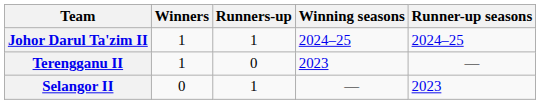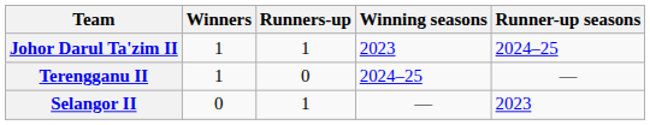Johor Darul Ta'zim II | Winning seasons: 2024–25 -> 2023
Terengganu II | Winning seasons: 2023 -> 2024–25
